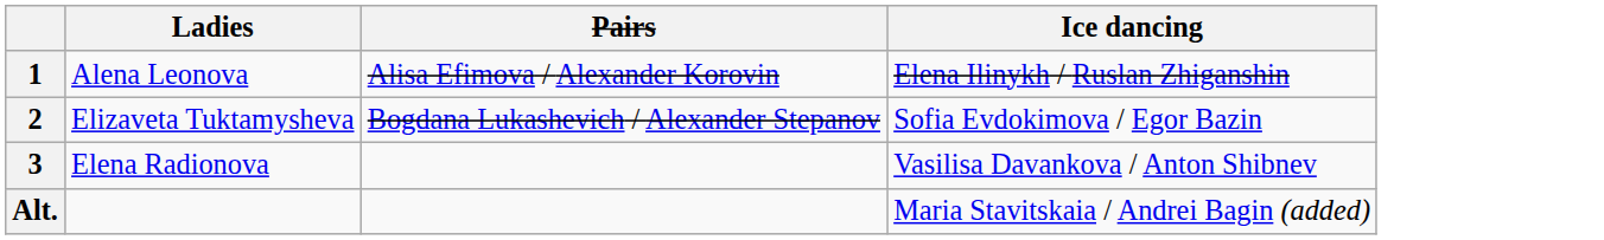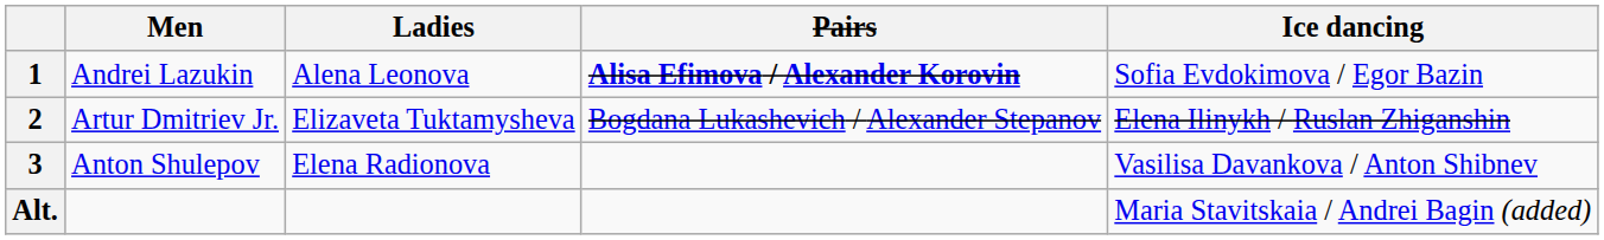+ column: Men | Andrei Lazukin | Artur Dmitriev Jr. | Anton Shulepov
1 | Pairs: normal -> bold
1 | Ice dancing: Elena Ilinykh / Ruslan Zhiganshin -> Sofia Evdokimova / Egor Bazin
2 | Ice dancing: Sofia Evdokimova / Egor Bazin -> Elena Ilinykh / Ruslan Zhiganshin
